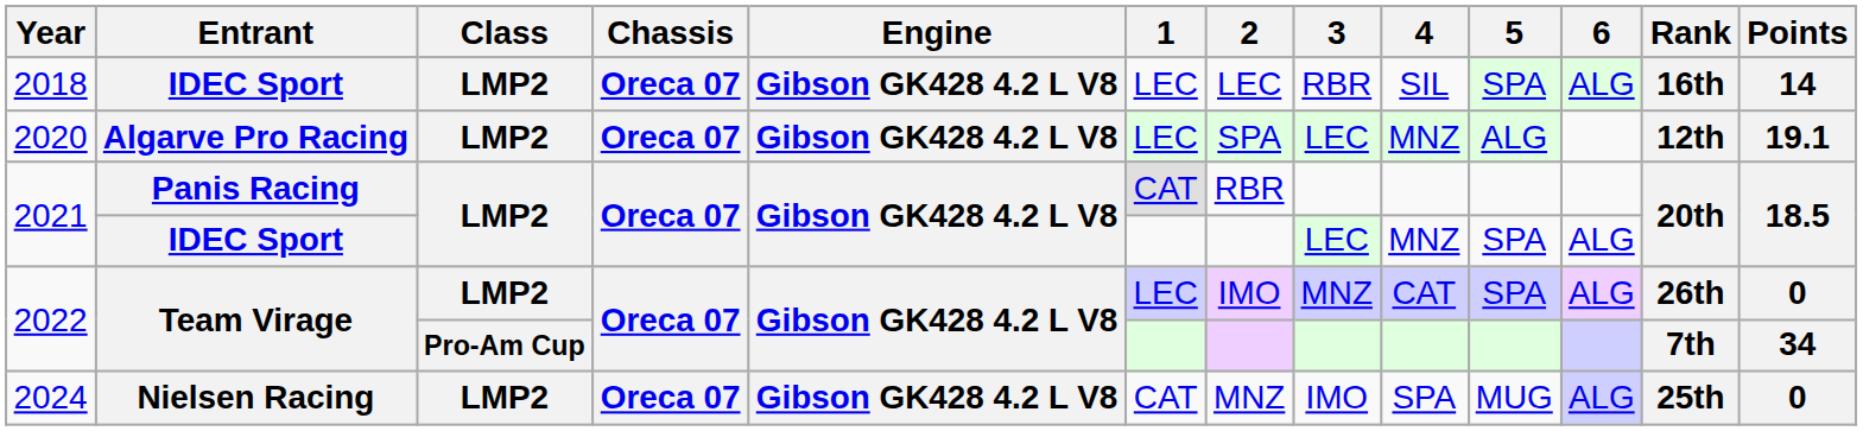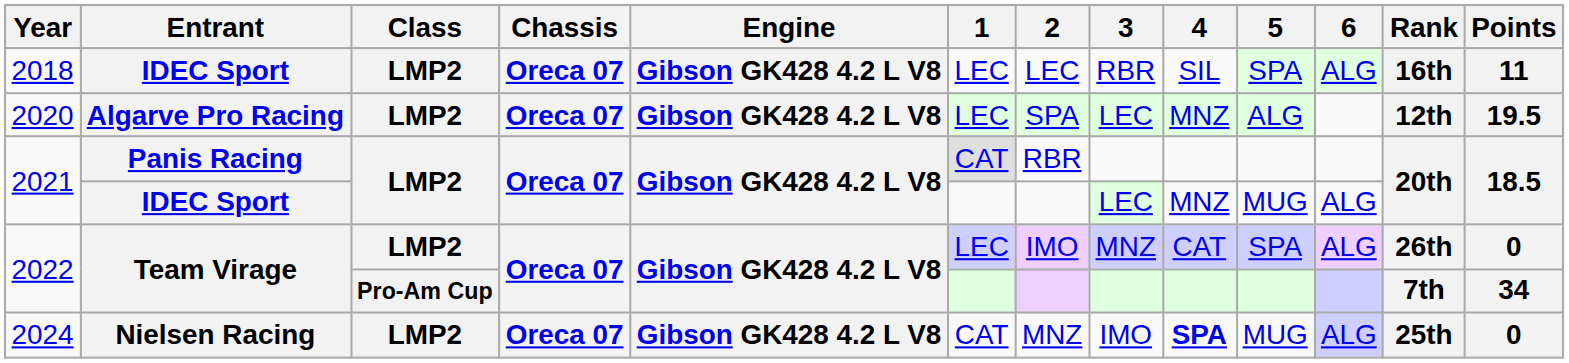2018 | Points: 14 -> 11
2020 | Points: 19.1 -> 19.5
2021 / IDEC Sport | 5: SPA -> MUG
2024 | 4: normal -> bold
